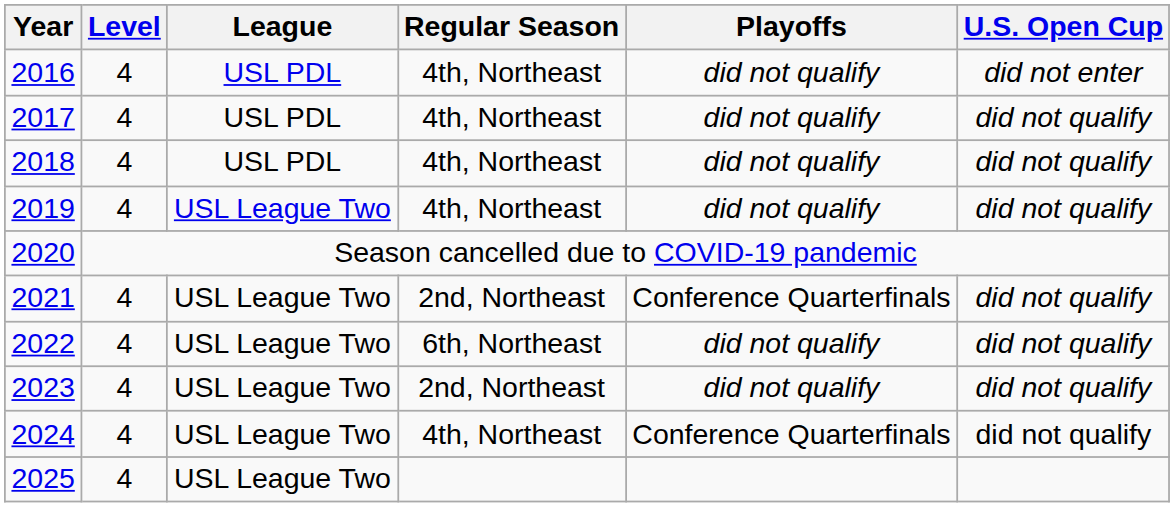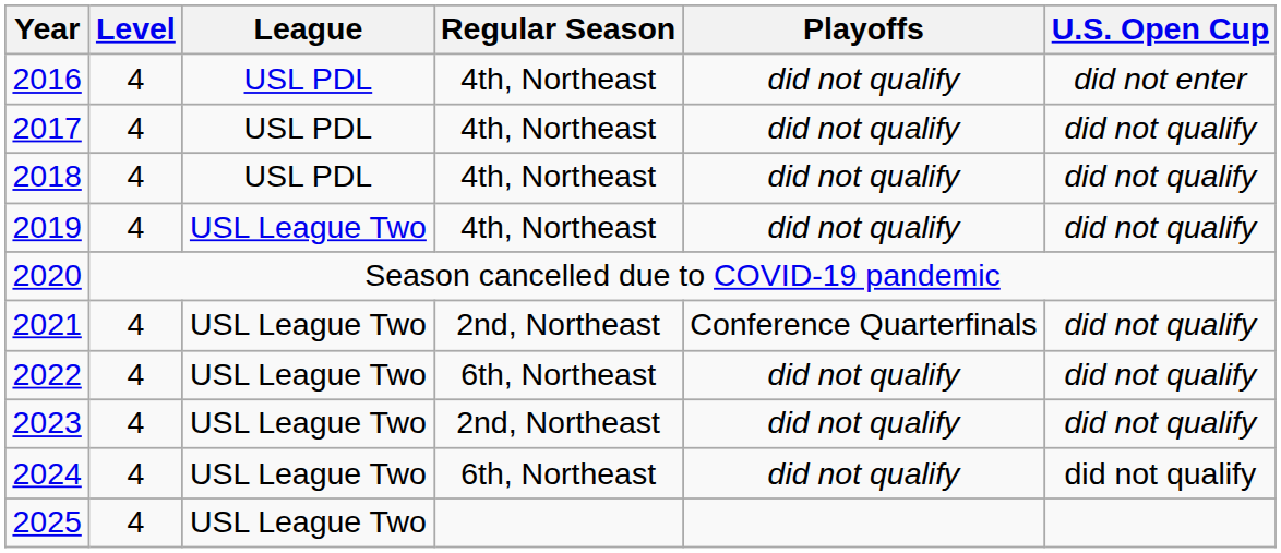2024 | Regular Season: 4th, Northeast -> 6th, Northeast
2024 | Playoffs: Conference Quarterfinals -> did not qualify
